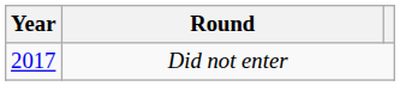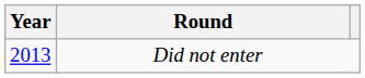Did not enter | Year: 2017 -> 2013
